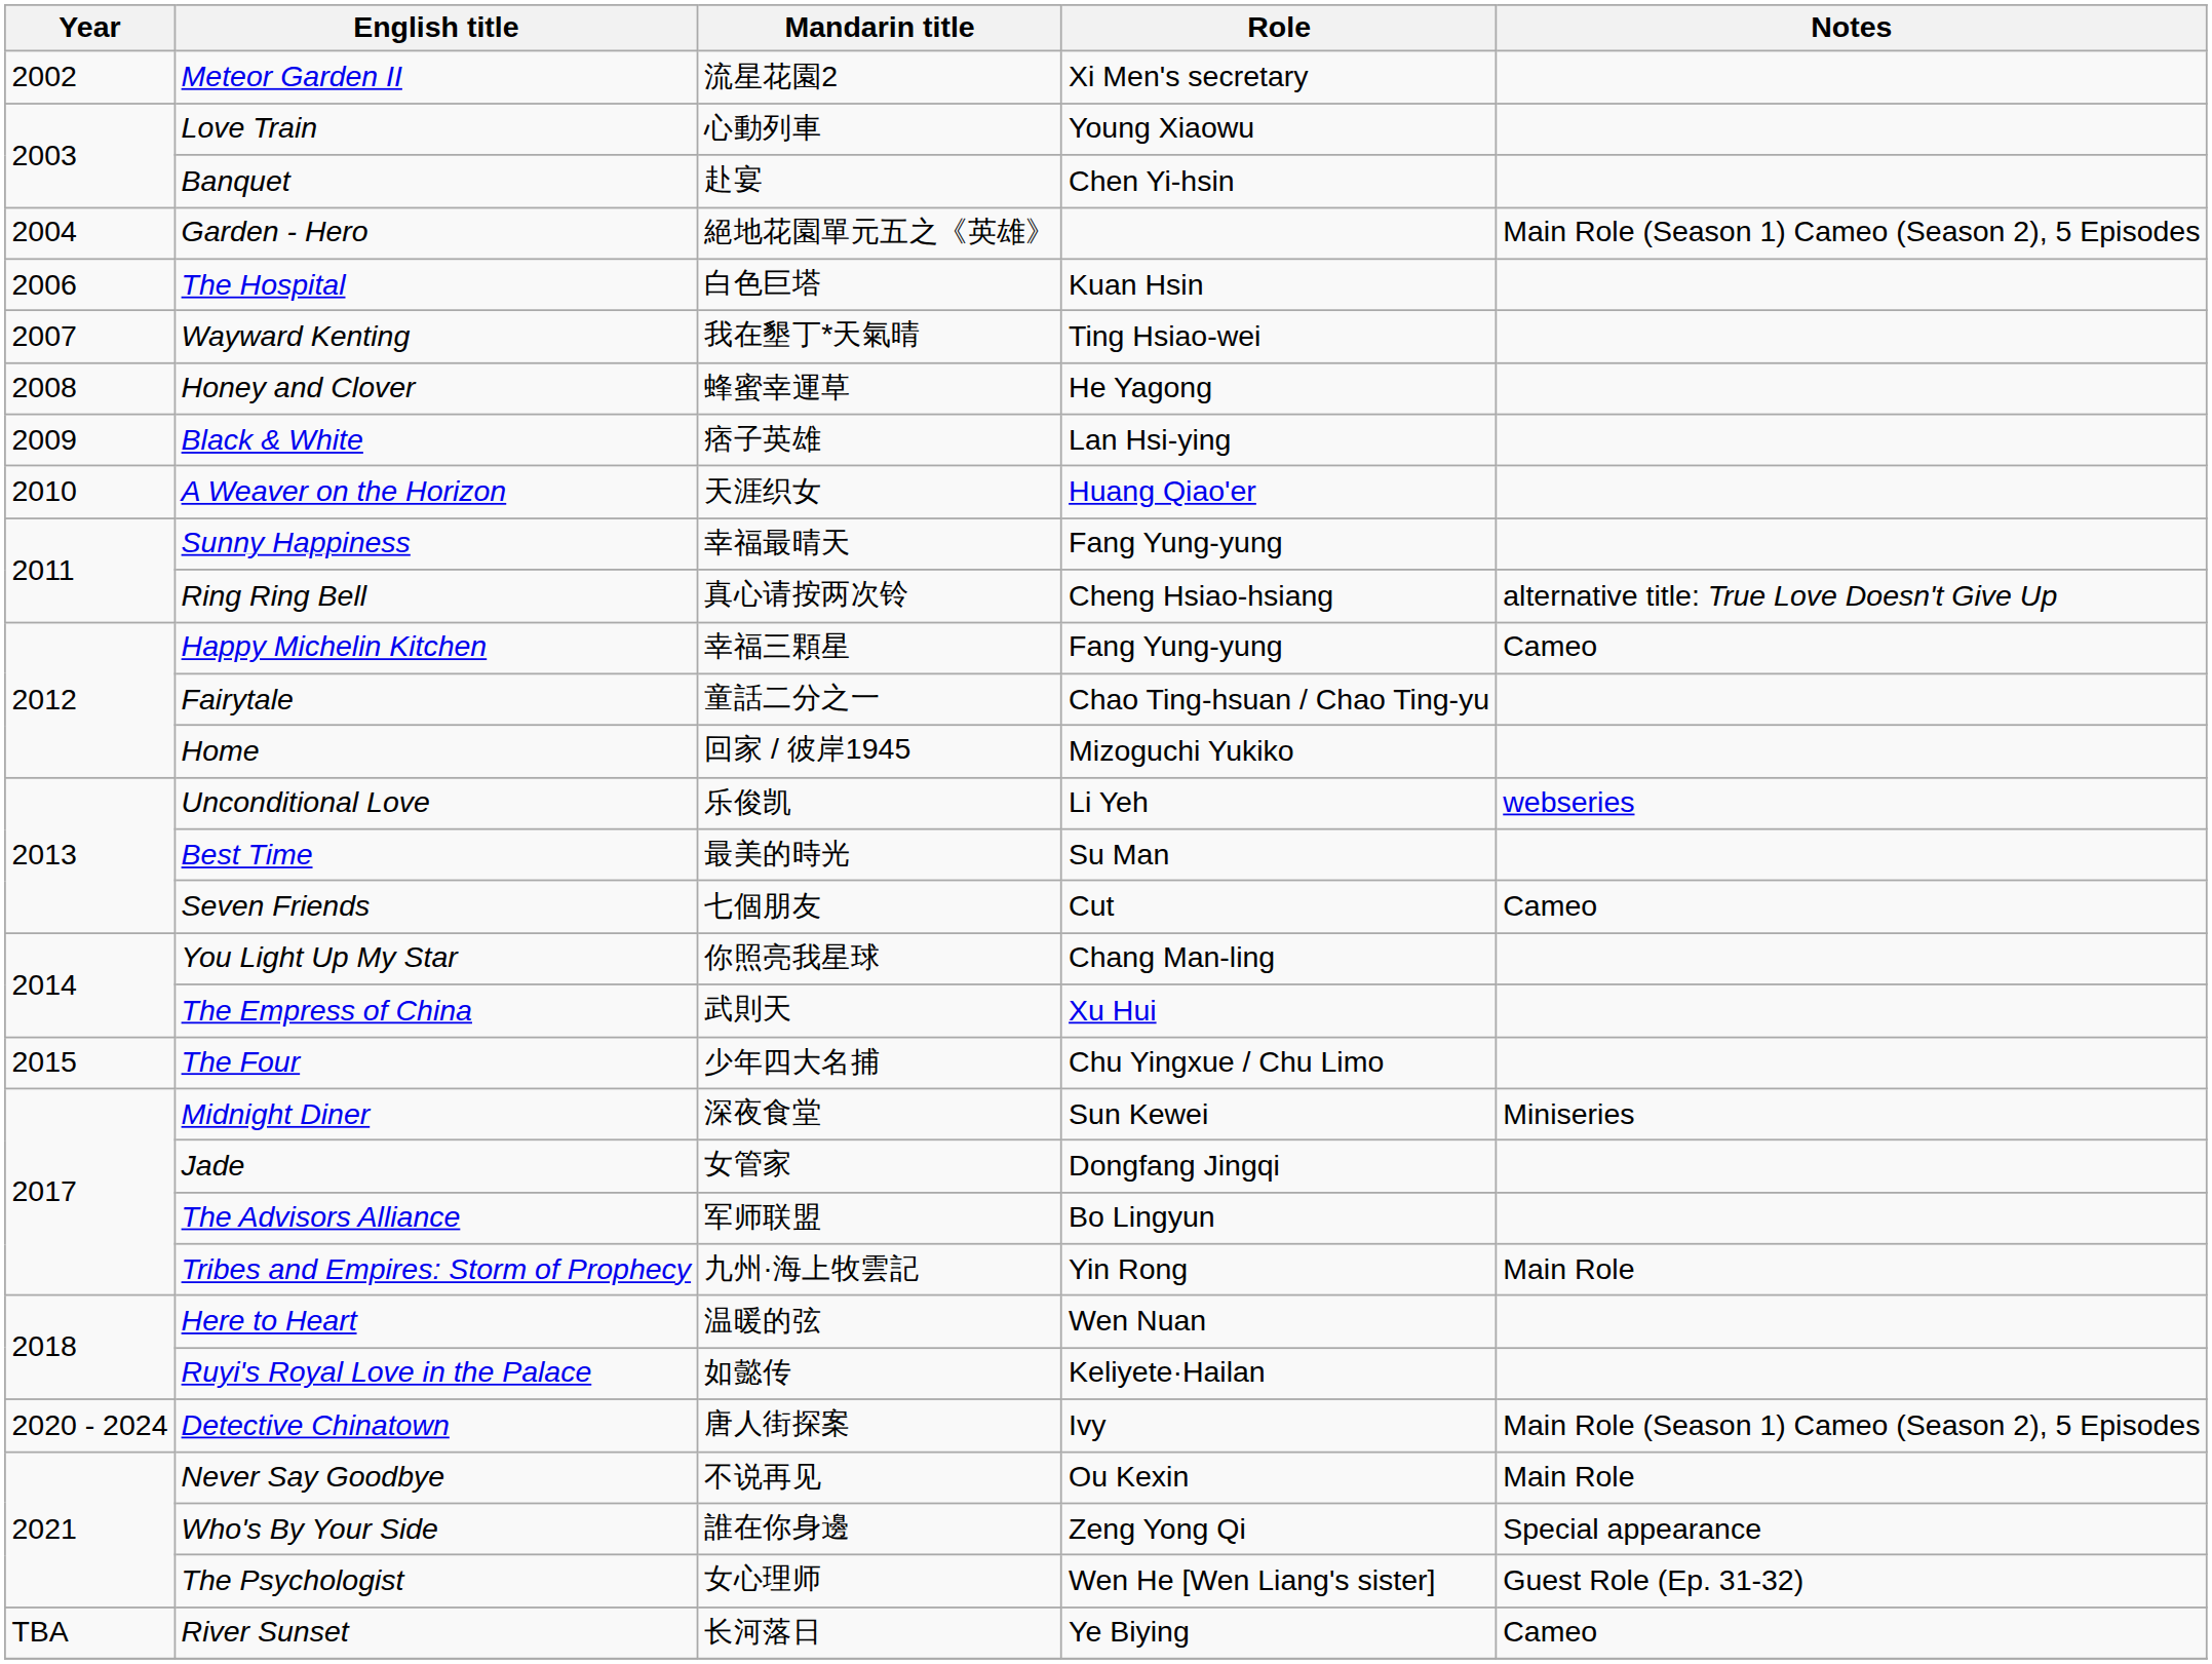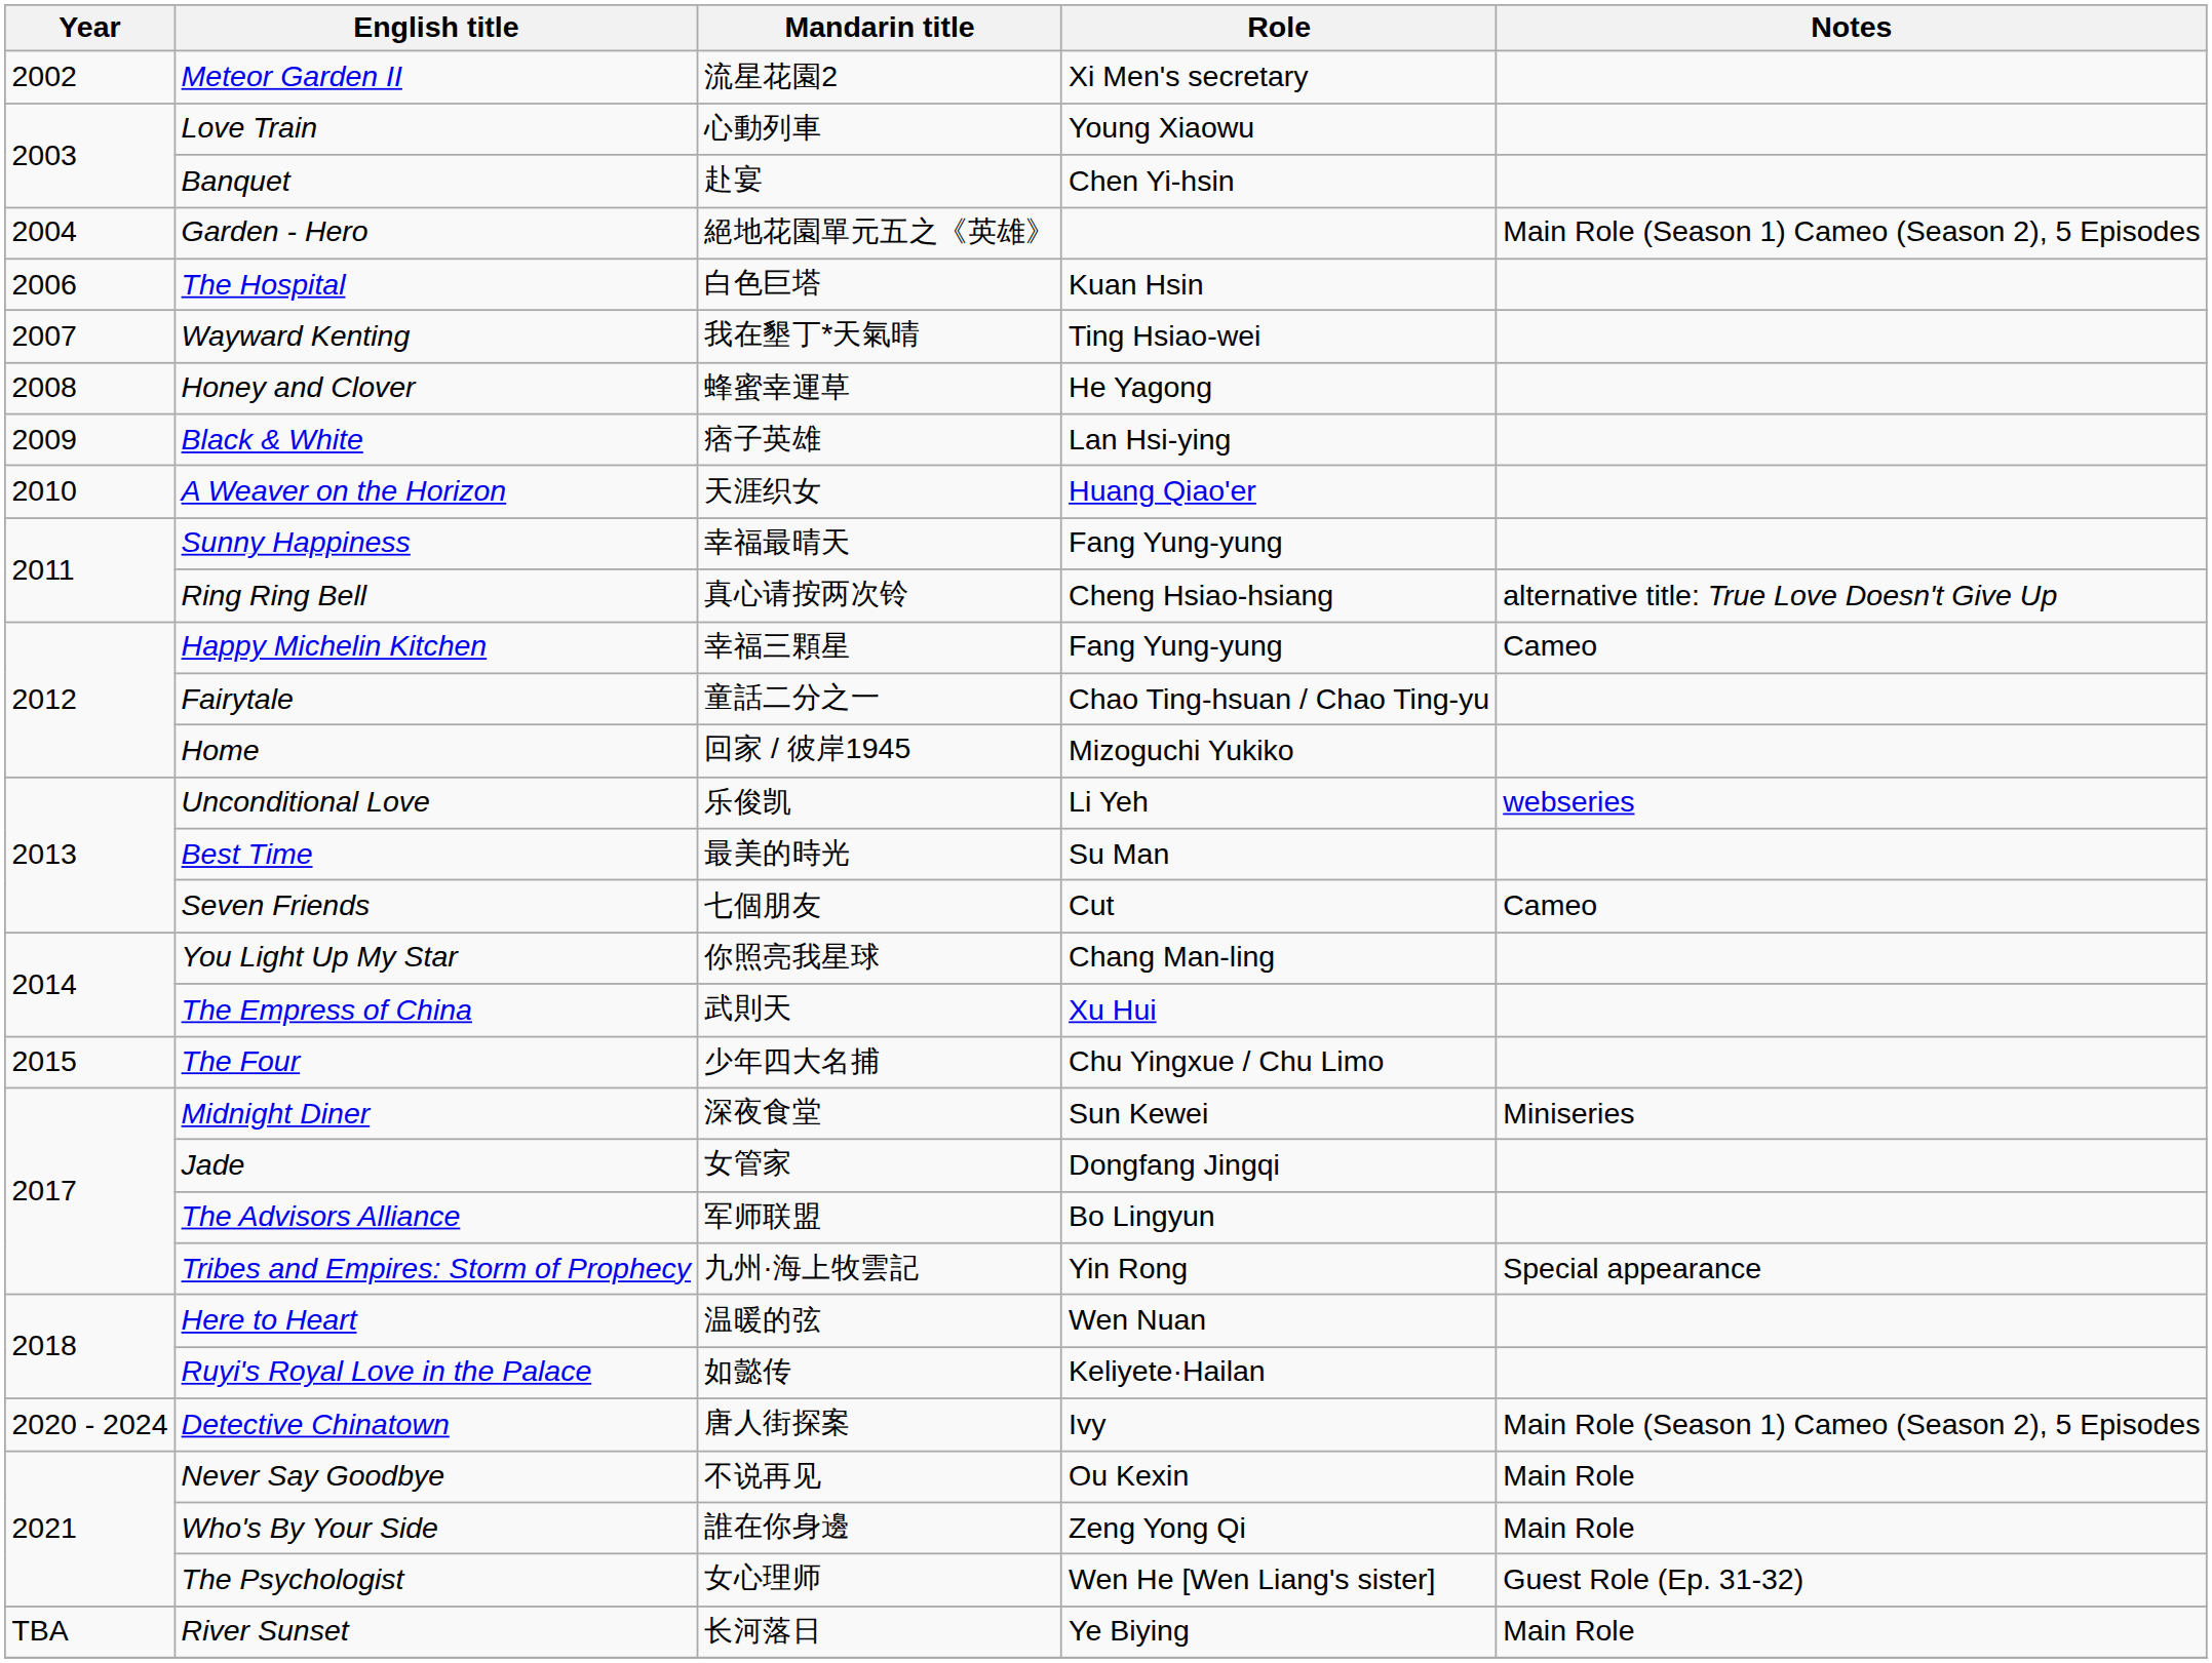Tribes and Empires: Storm of Prophecy | Notes: Main Role -> Special appearance
Who's By Your Side | Notes: Special appearance -> Main Role
River Sunset | Notes: Cameo -> Main Role
